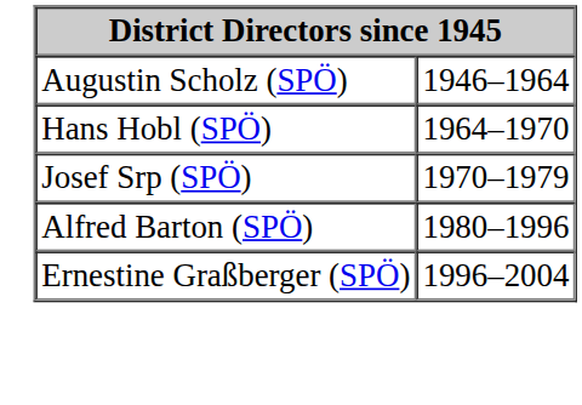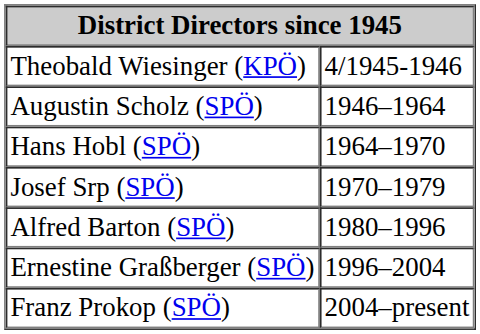+ row: Theobald Wiesinger (KPÖ) | 4/1945-1946
+ row: Franz Prokop (SPÖ) | 2004–present
